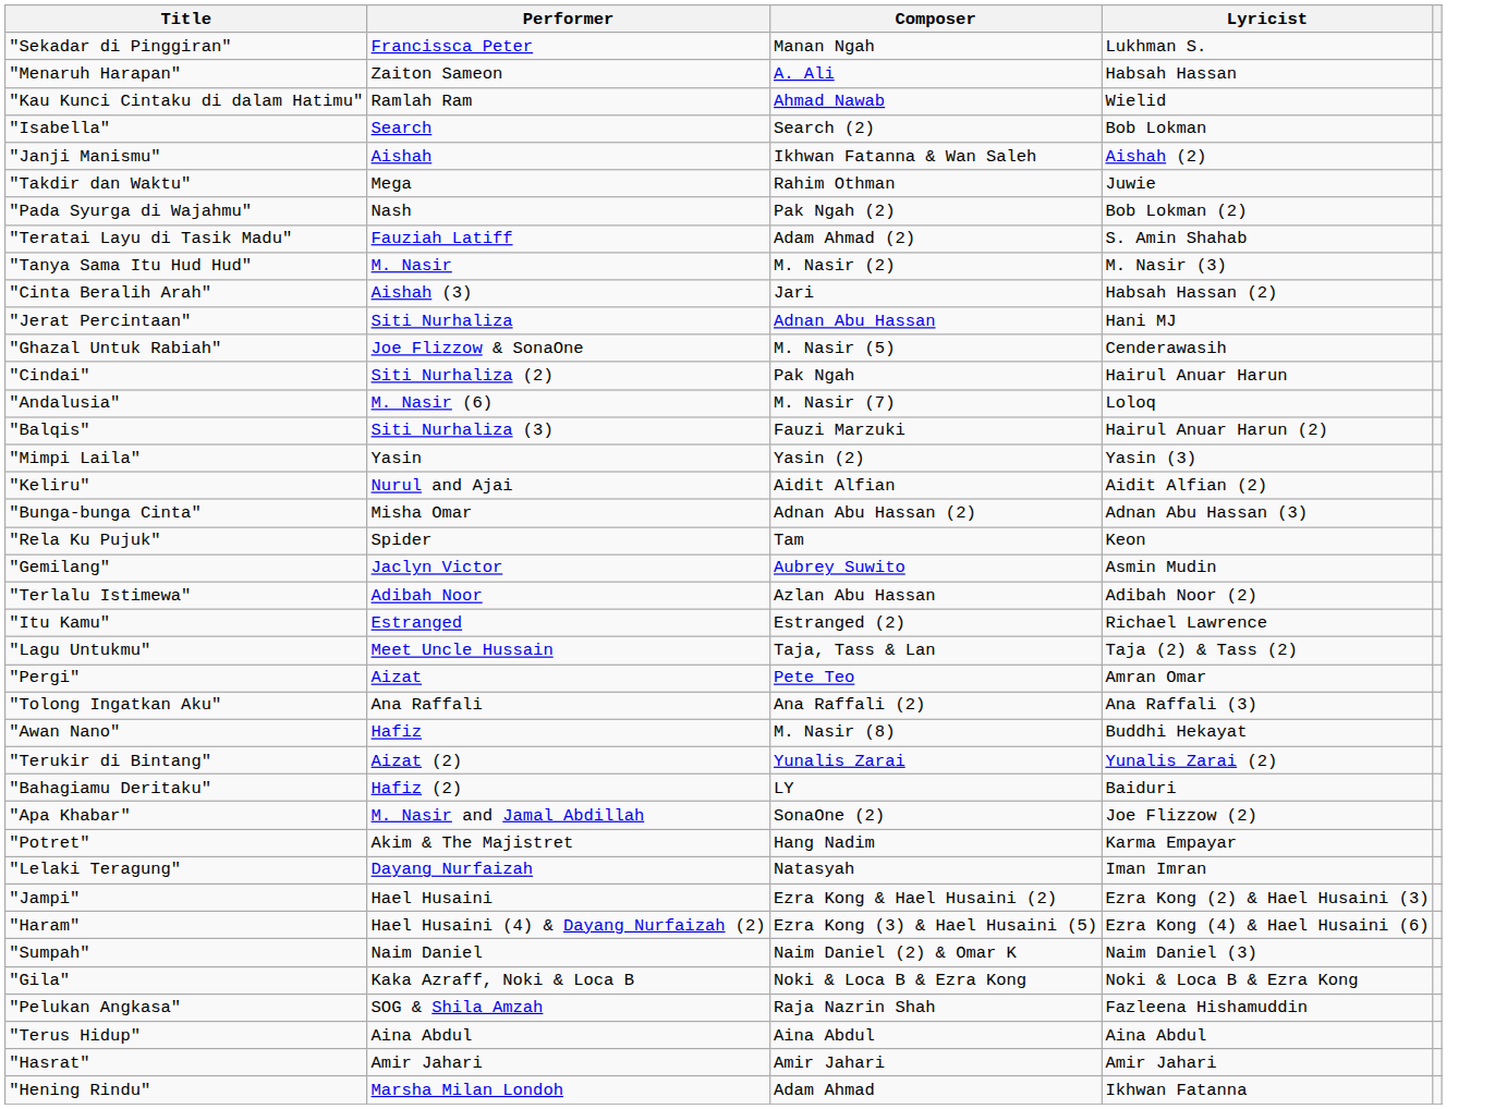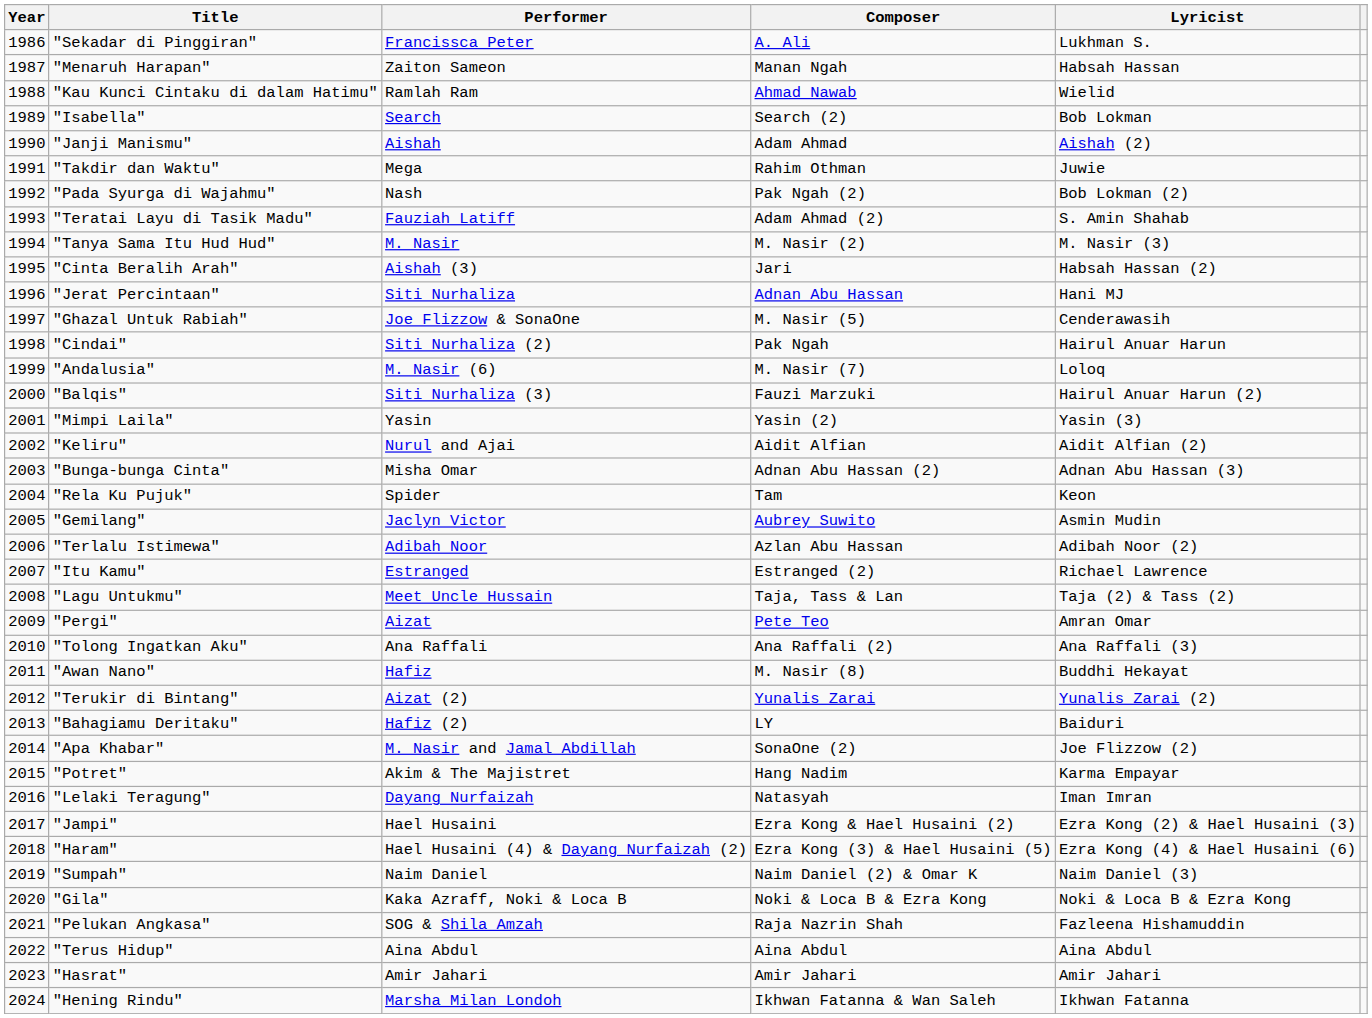+ column: Year | 1986 | 1987 | 1988 | 1989 | 1990 | 1991 | 1992 | 1993 | 1994 | 1995 | 1996 | 1997 | 1998 | 1999 | 2000 | 2001 | 2002 | 2003 | 2004 | 2005 | 2006 | 2007 | 2008 | 2009 | 2010 | 2011 | 2012 | 2013 | 2014 | 2015 | 2016 | 2017 | 2018 | 2019 | 2020 | 2021 | 2022 | 2023 | 2024
"Sekadar di Pinggiran" | Composer: Manan Ngah -> A. Ali
"Menaruh Harapan" | Composer: A. Ali -> Manan Ngah
"Janji Manismu" | Composer: Ikhwan Fatanna & Wan Saleh -> Adam Ahmad
"Hening Rindu" | Composer: Adam Ahmad -> Ikhwan Fatanna & Wan Saleh
